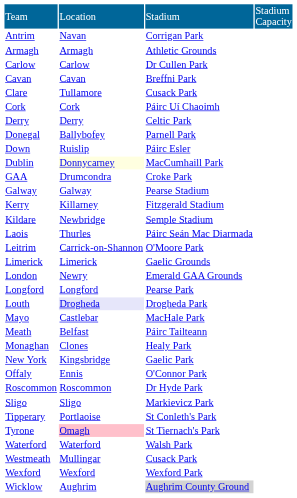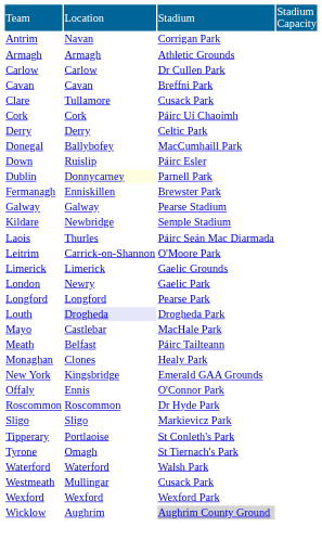Donegal | column 3: Parnell Park -> MacCumhaill Park
Dublin | column 3: MacCumhaill Park -> Parnell Park
+ row: Fermanagh | Enniskillen | Brewster Park
- row: GAA | Drumcondra | Croke Park
- row: Kerry | Killarney | Fitzgerald Stadium
London | column 3: Emerald GAA Grounds -> Gaelic Park
New York | column 3: Gaelic Park -> Emerald GAA Grounds
Tyrone | column 2: pink background -> no background
